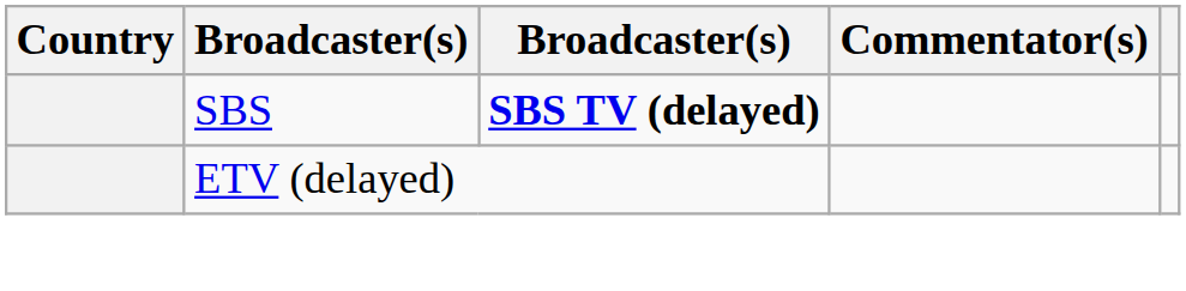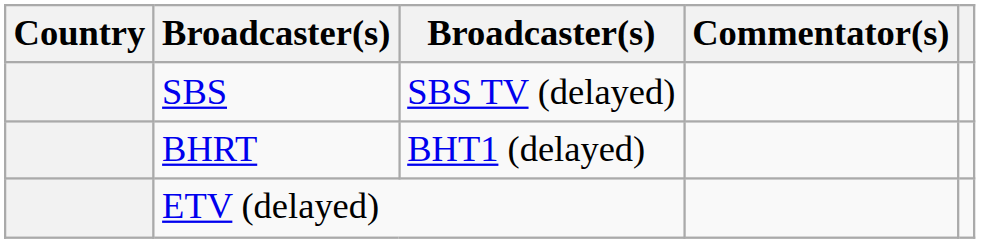SBS | column 3: bold -> normal
+ row: BHRT | BHT1 (delayed)
